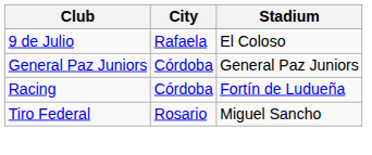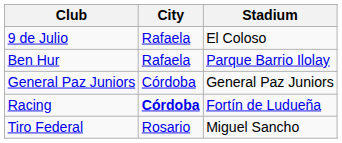+ row: Ben Hur | Rafaela | Parque Barrio Ilolay
Racing | City: normal -> bold
